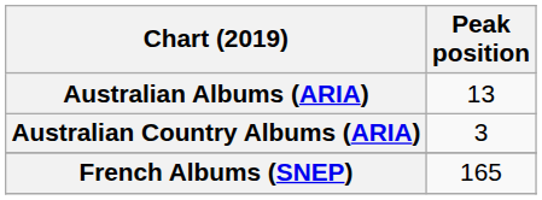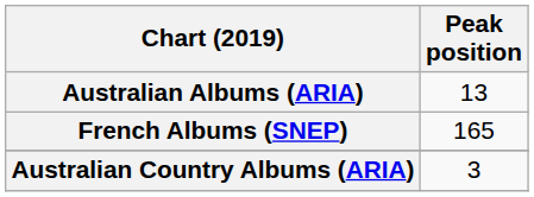rows swapped: Australian Country Albums (ARIA) <-> French Albums (SNEP)
